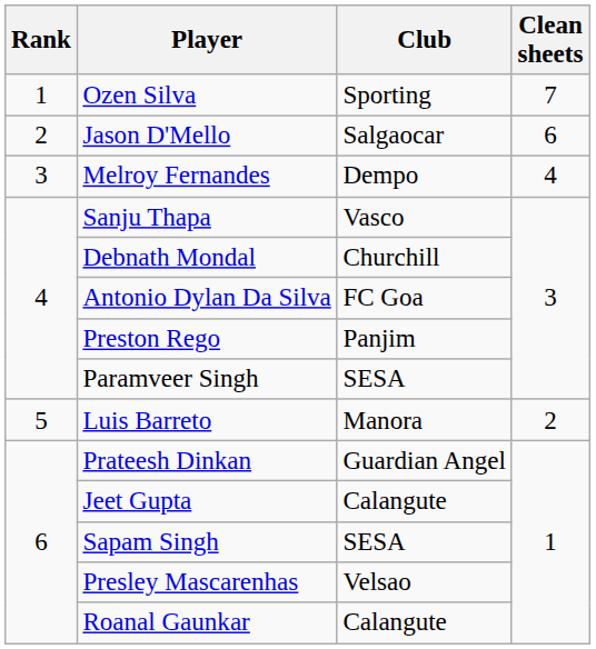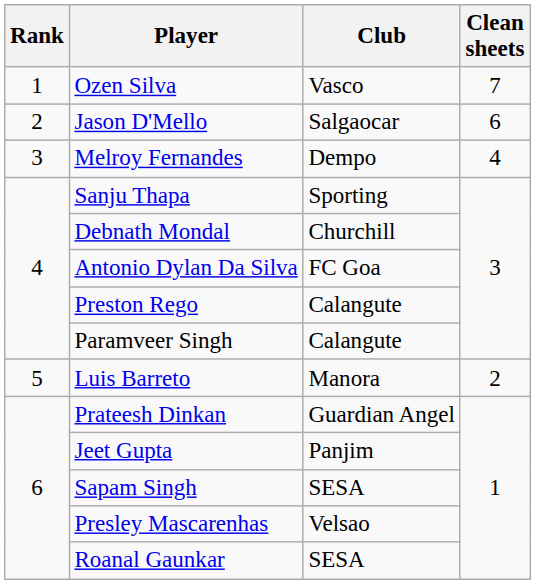Ozen Silva | Club: Sporting -> Vasco
Sanju Thapa | Club: Vasco -> Sporting
Preston Rego | Club: Panjim -> Calangute
Paramveer Singh | Club: SESA -> Calangute
Jeet Gupta | Club: Calangute -> Panjim
Roanal Gaunkar | Club: Calangute -> SESA
